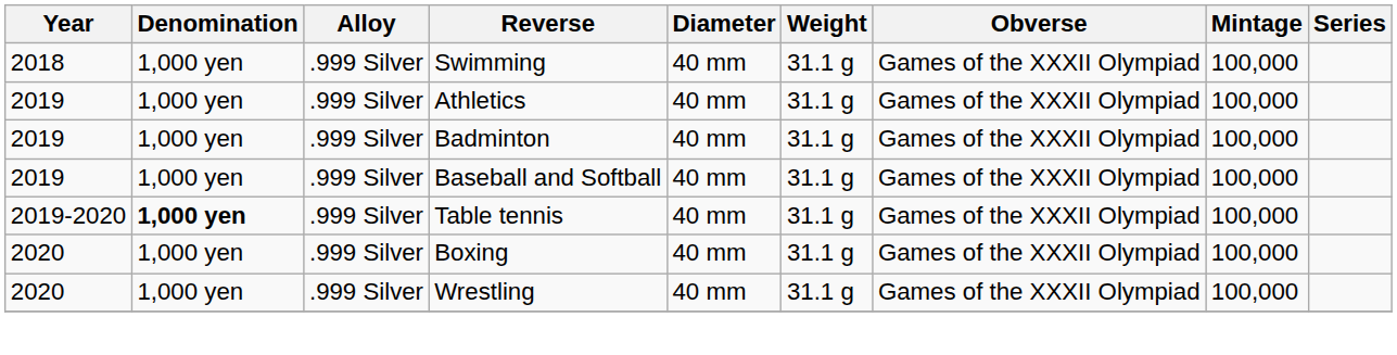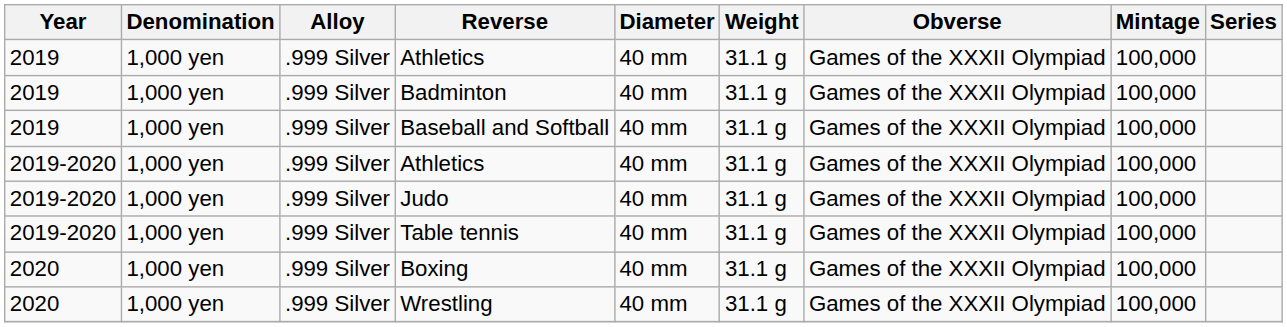- row: 2018 | 1,000 yen | .999 Silver | Swimming | 40 mm | 31.1 g | Games of the XXXII Olympiad | 100,000
+ row: 2019-2020 | 1,000 yen | .999 Silver | Athletics | 40 mm | 31.1 g | Games of the XXXII Olympiad | 100,000
+ row: 2019-2020 | 1,000 yen | .999 Silver | Judo | 40 mm | 31.1 g | Games of the XXXII Olympiad | 100,000
Table tennis | Denomination: bold -> normal
